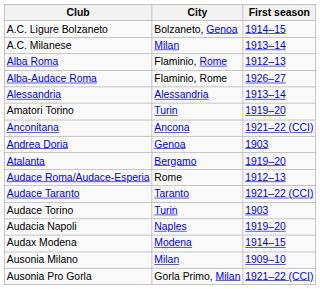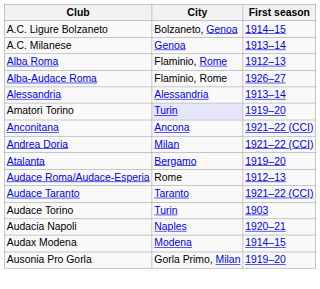A.C. Milanese | City: Milan -> Genoa
Amatori Torino | City: no background -> lavender background
Andrea Doria | City: Genoa -> Milan
Andrea Doria | First season: 1903 -> 1921–22 (CCI)
Audacia Napoli | First season: 1919–20 -> 1920–21
- row: Ausonia Milano | Milan | 1909–10
Ausonia Pro Gorla | First season: 1921–22 (CCI) -> 1919–20
